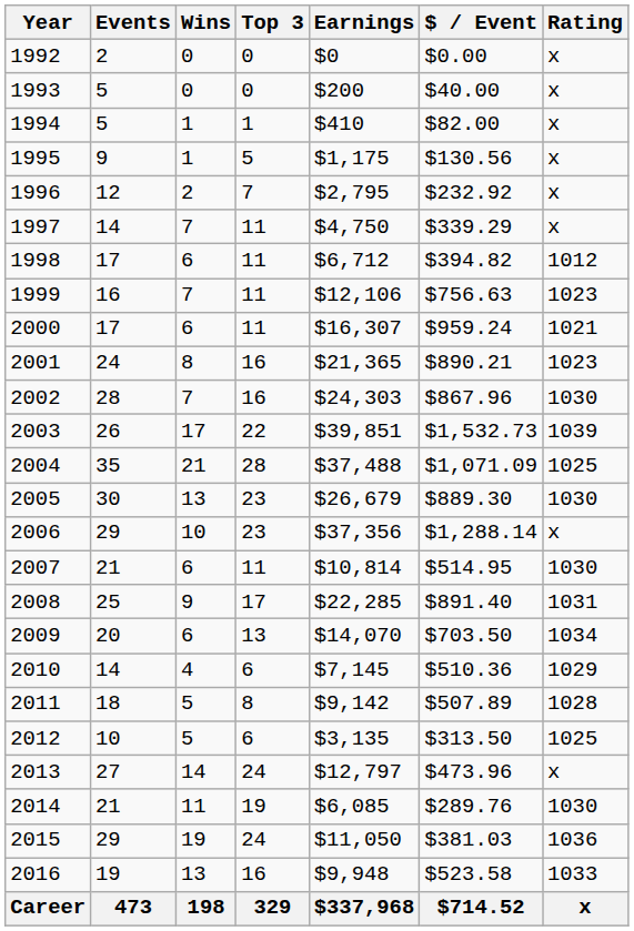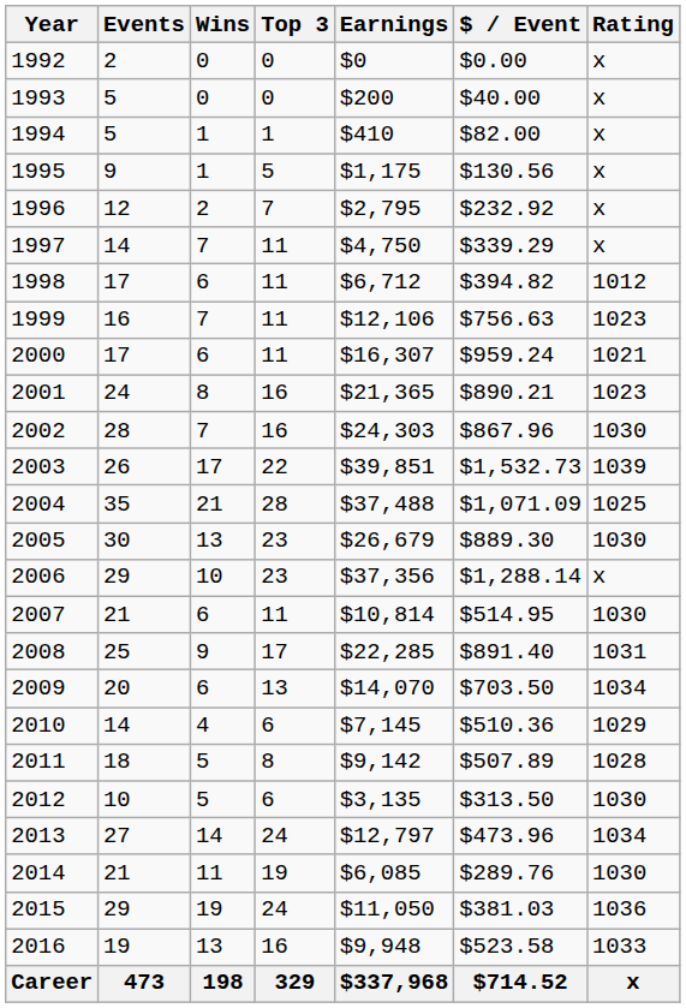2012 | Rating: 1025 -> 1030
2013 | Rating: x -> 1034
